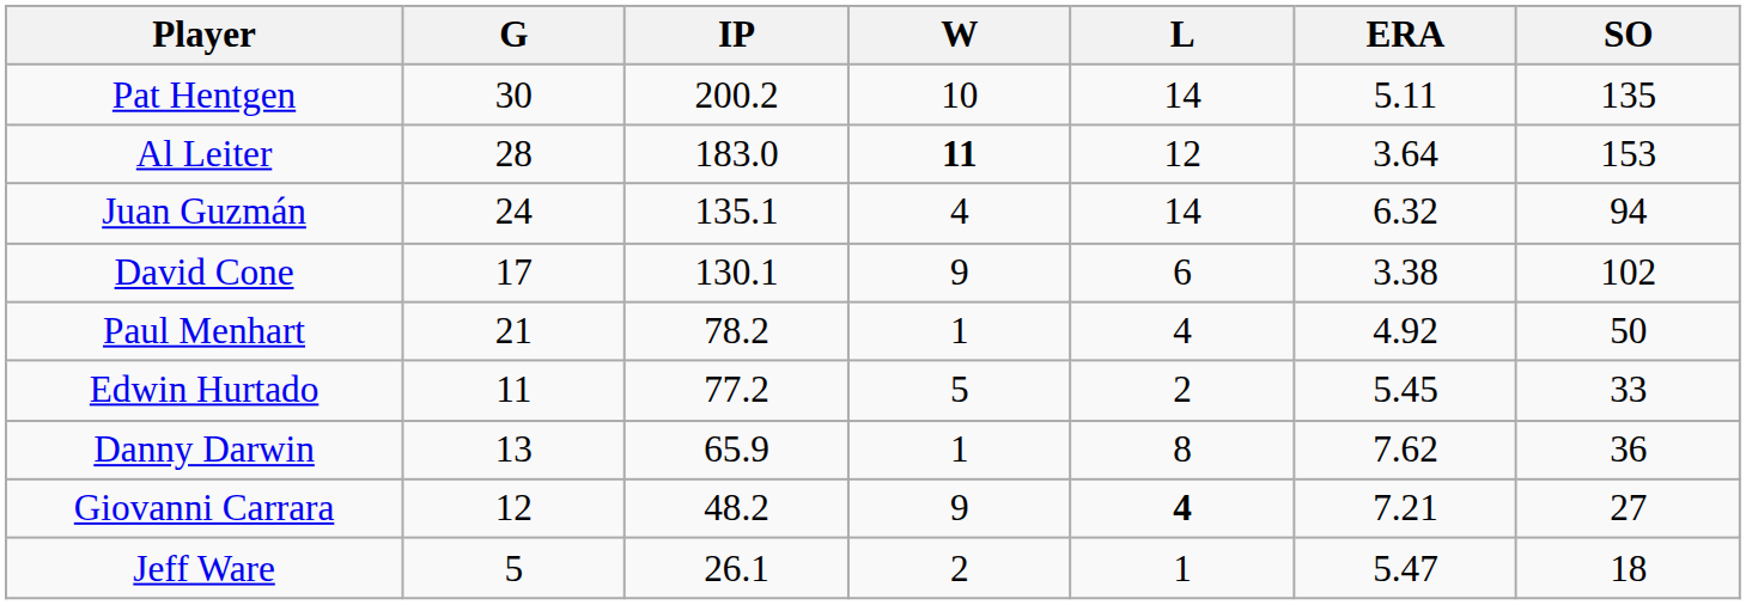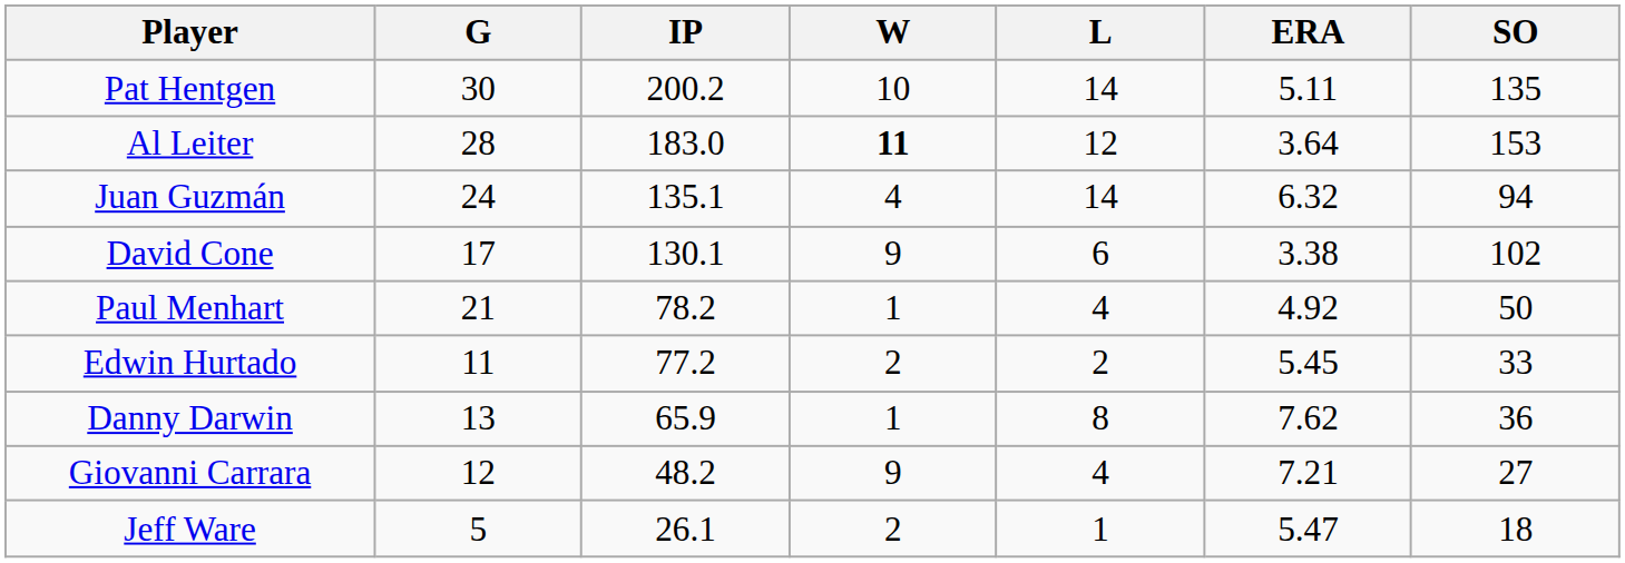Edwin Hurtado | W: 5 -> 2
Giovanni Carrara | L: bold -> normal
